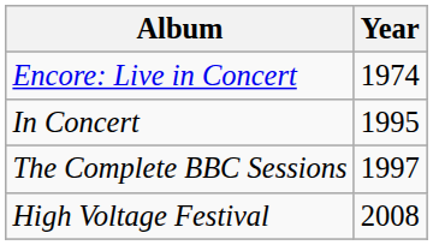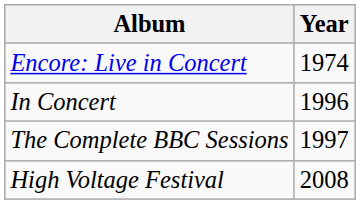In Concert | Year: 1995 -> 1996
